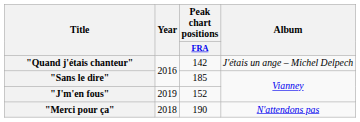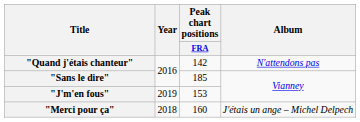"Quand j'étais chanteur" | Album: J'étais un ange – Michel Delpech -> N'attendons pas
"J'm'en fous" | Peak chart positions / FRA: 152 -> 153
"Merci pour ça" | Peak chart positions / FRA: 190 -> 160
"Merci pour ça" | Album: N'attendons pas -> J'étais un ange – Michel Delpech
